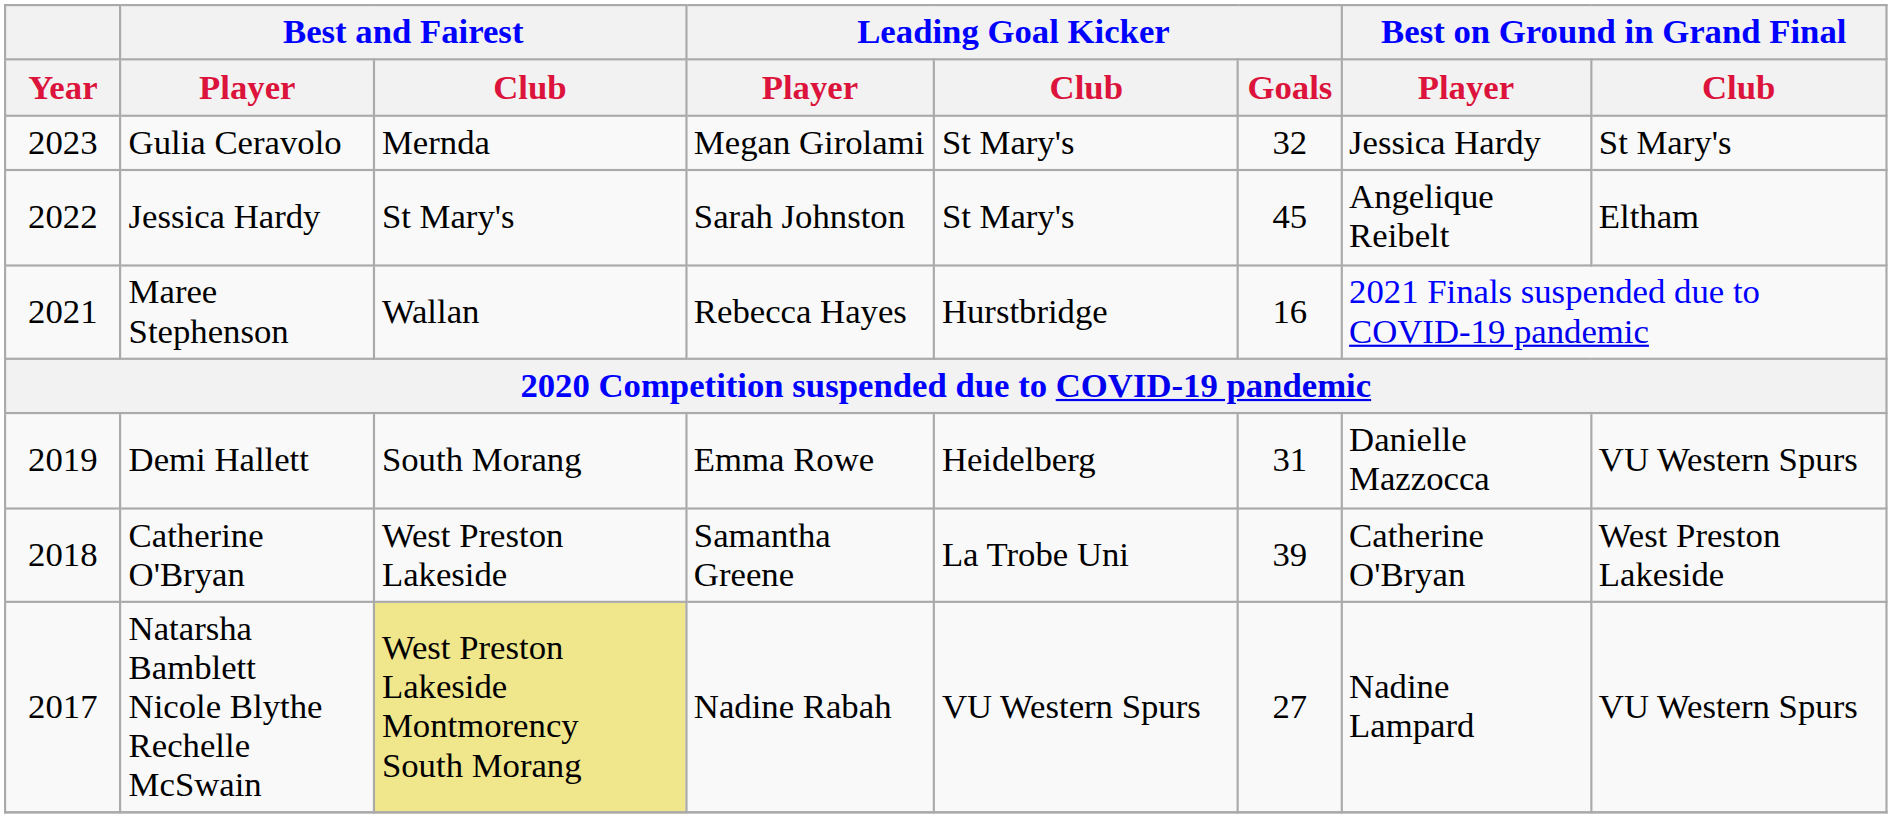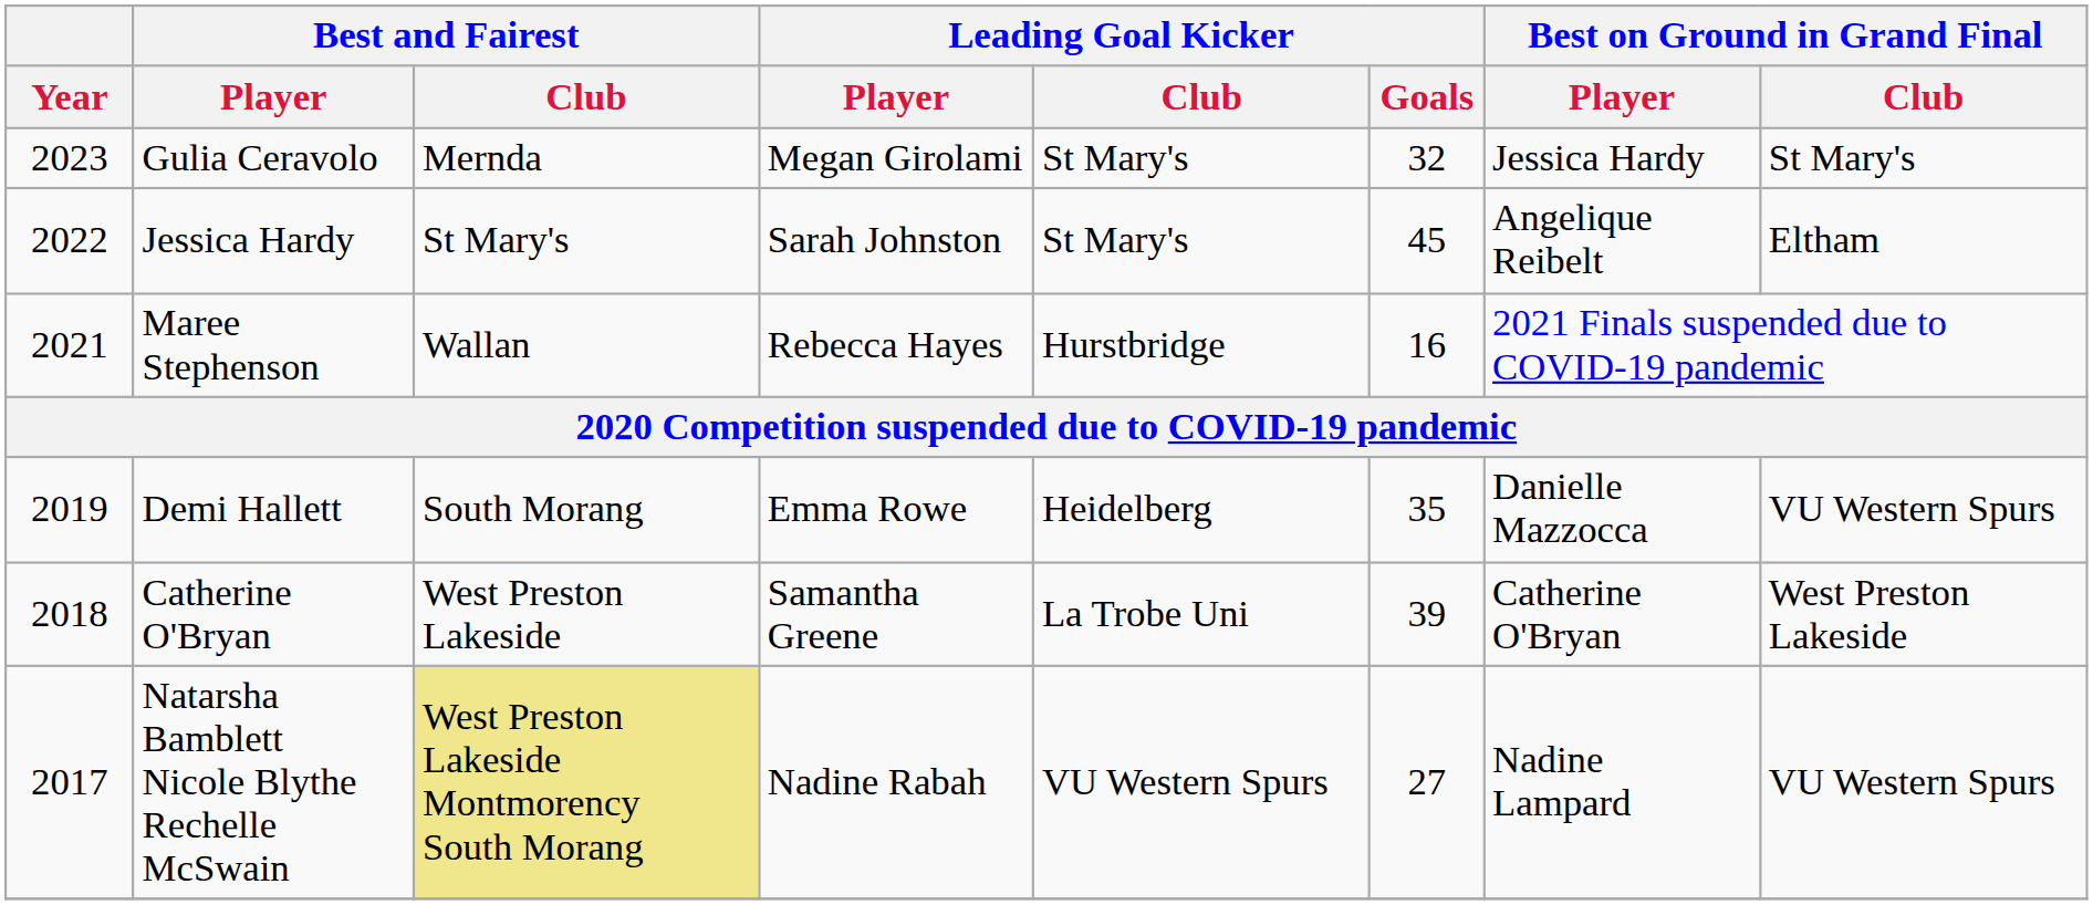Demi Hallett | Leading Goal Kicker / Goals: 31 -> 35
